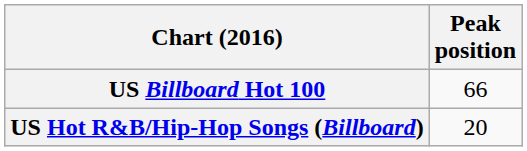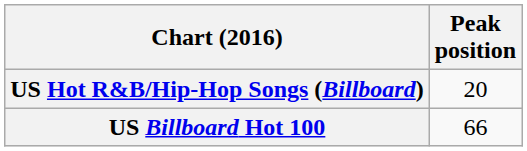rows swapped: US Billboard Hot 100 <-> US Hot R&B/Hip-Hop Songs (Billboard)
